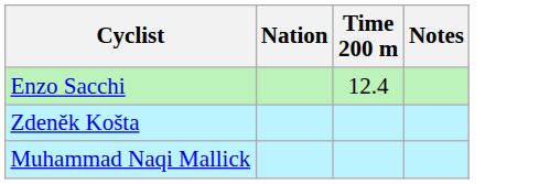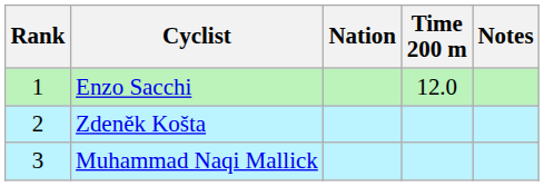+ column: Rank | 1 | 2 | 3
Enzo Sacchi | Time 200 m: 12.4 -> 12.0
